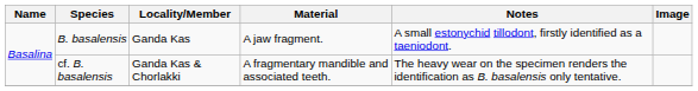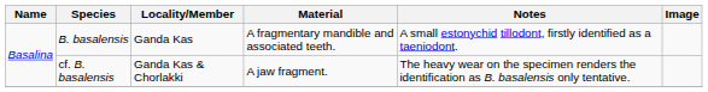B. basalensis | Material: A jaw fragment. -> A fragmentary mandible and associated teeth.
cf. B. basalensis | Material: A fragmentary mandible and associated teeth. -> A jaw fragment.
